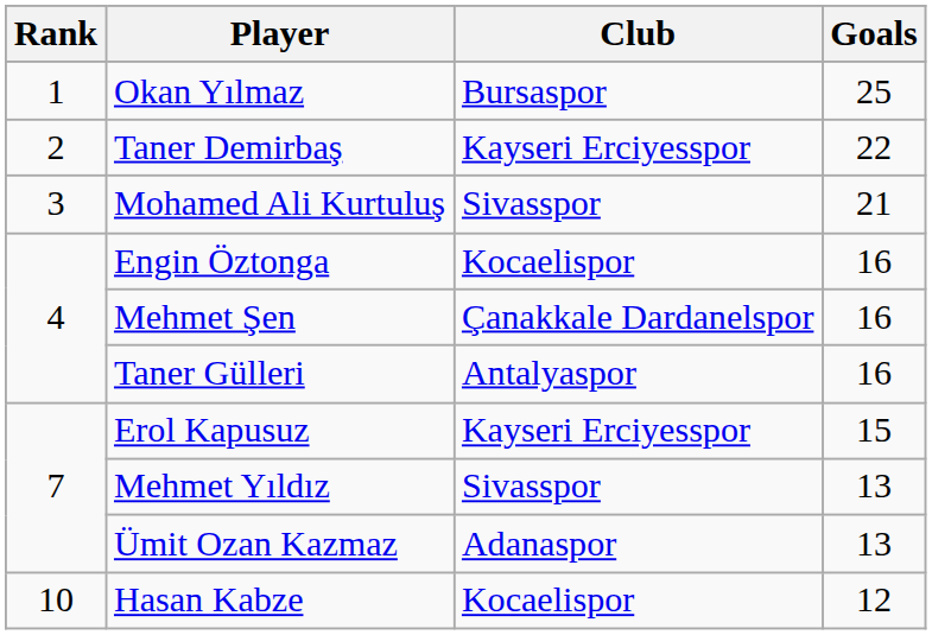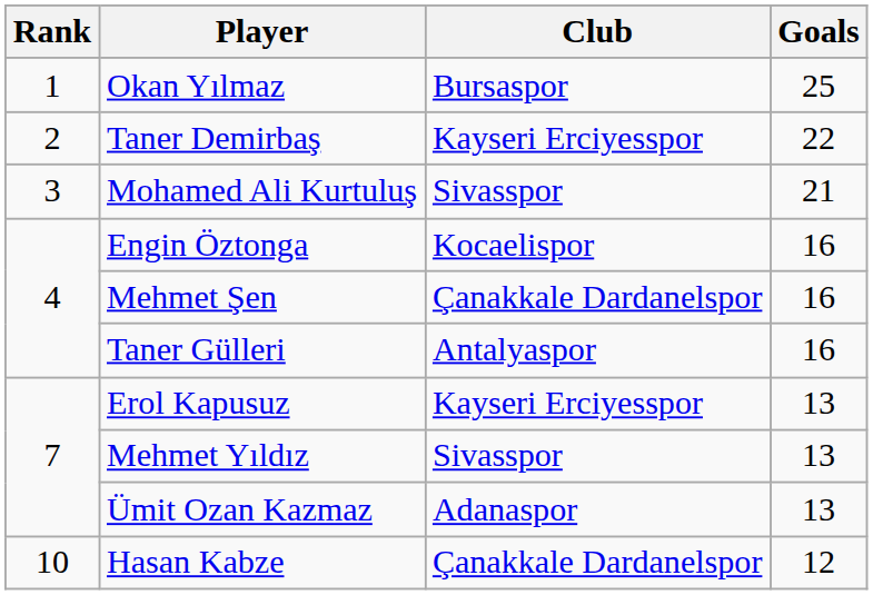Erol Kapusuz | Goals: 15 -> 13
Hasan Kabze | Club: Kocaelispor -> Çanakkale Dardanelspor
